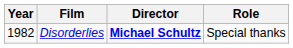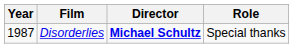Disorderlies | Year: 1982 -> 1987
